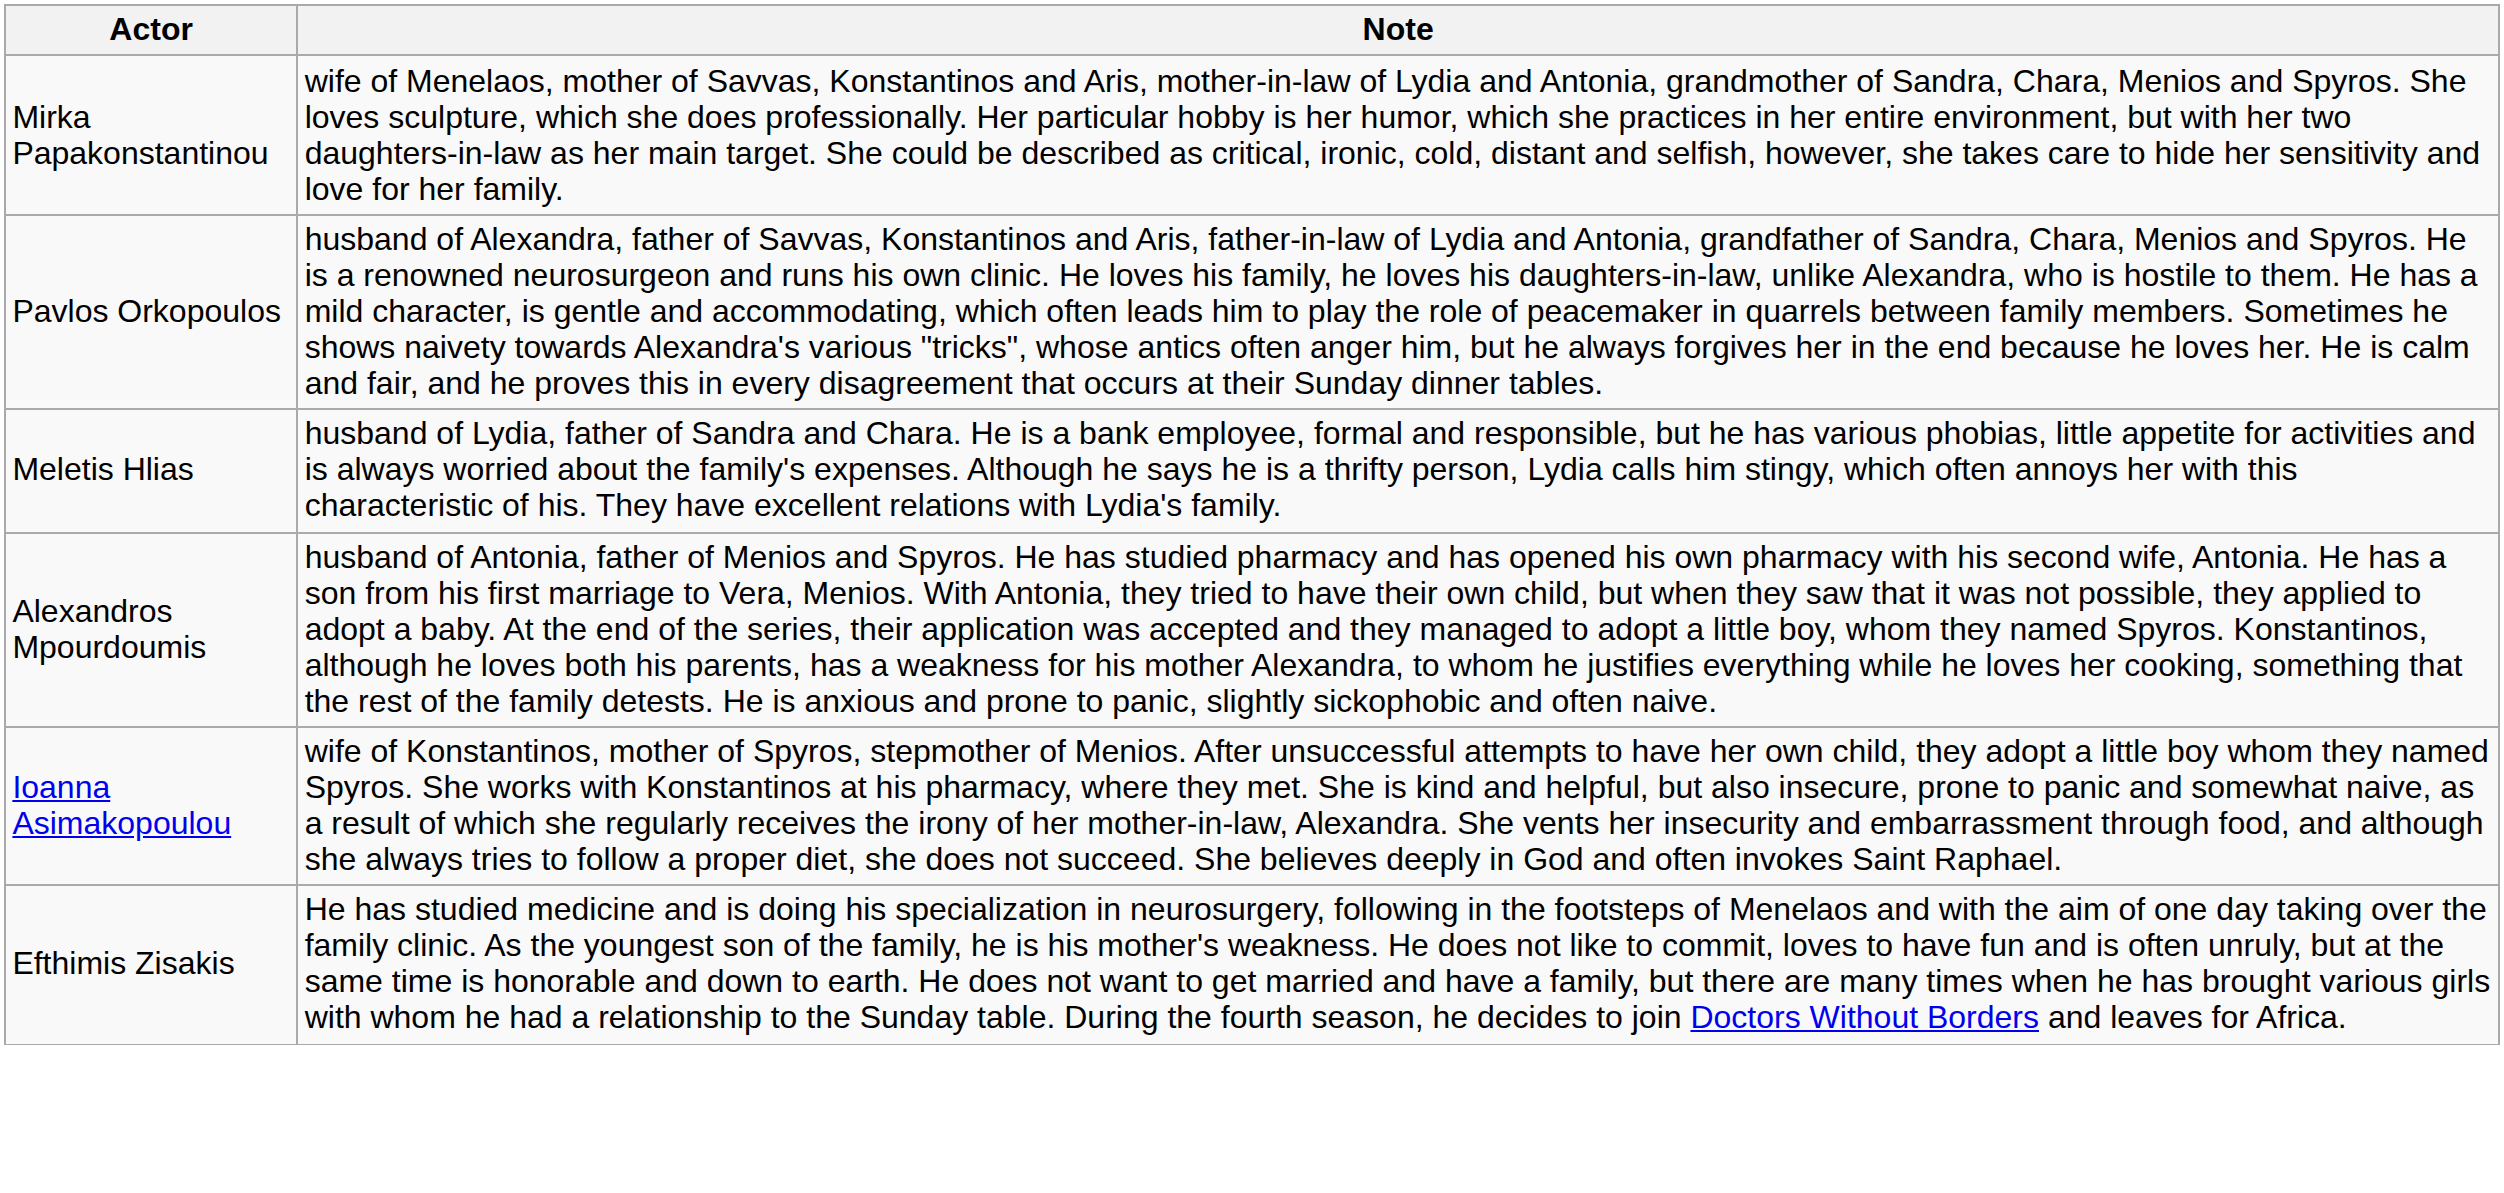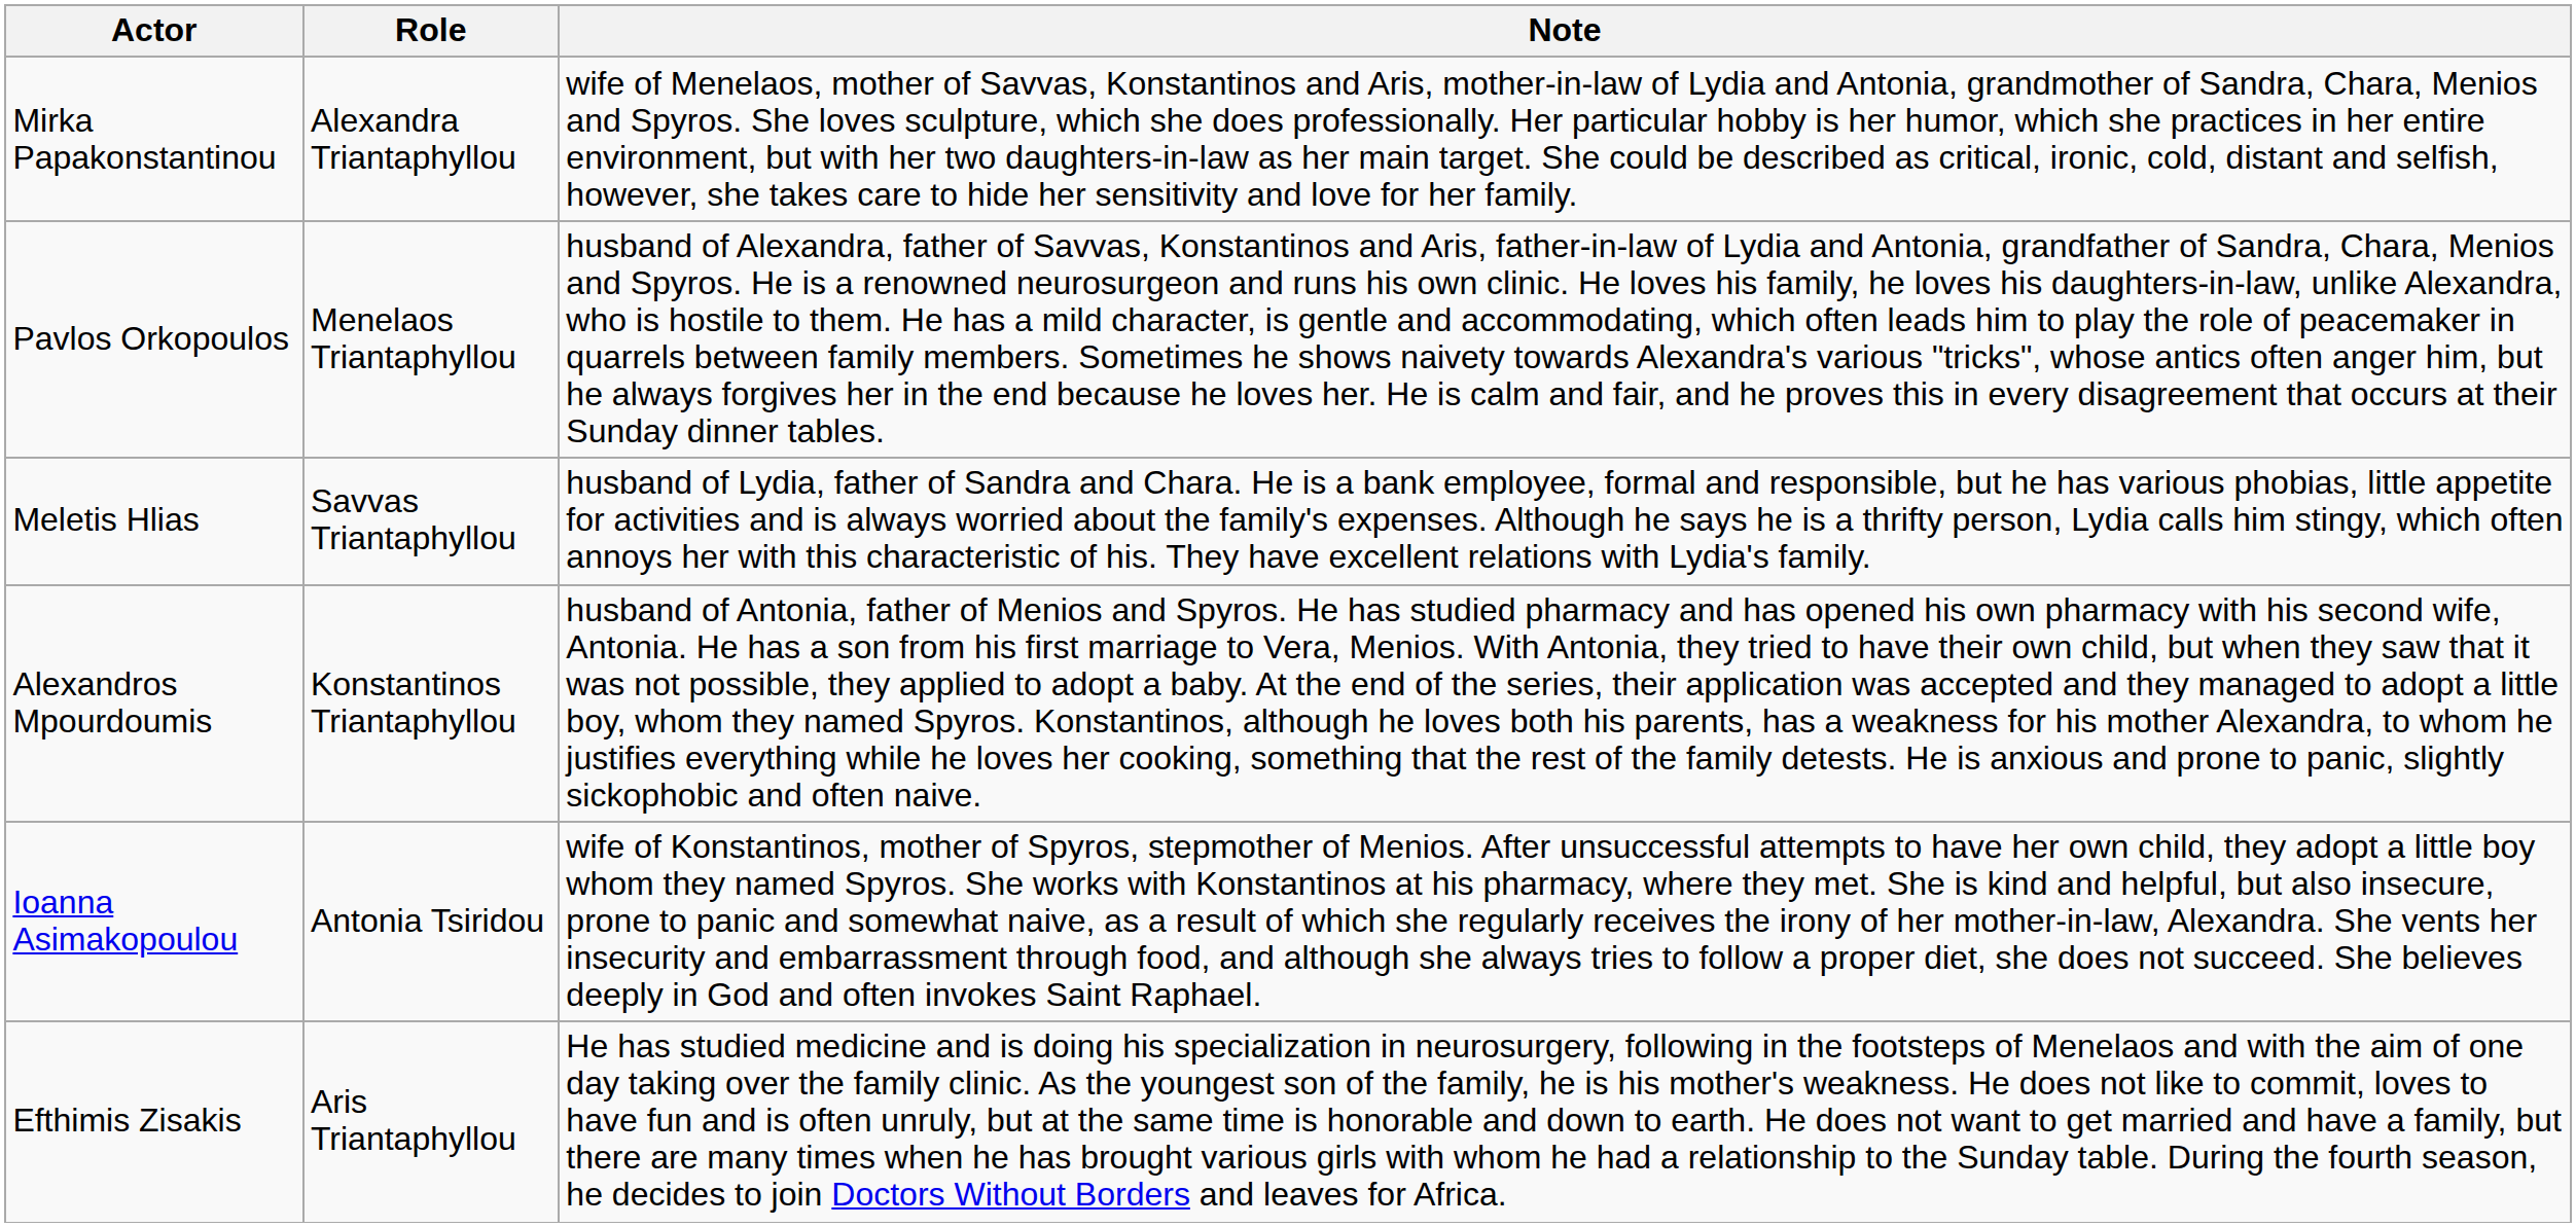+ column: Role | Alexandra Triantaphyllou | Menelaos Triantaphyllou | Savvas Triantaphyllou | Konstantinos Triantaphyllou | Antonia Tsiridou | Aris Triantaphyllou
